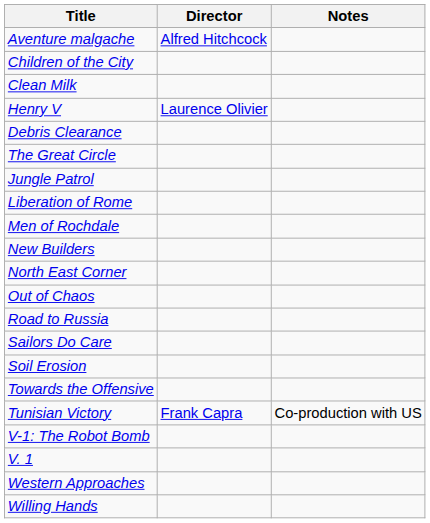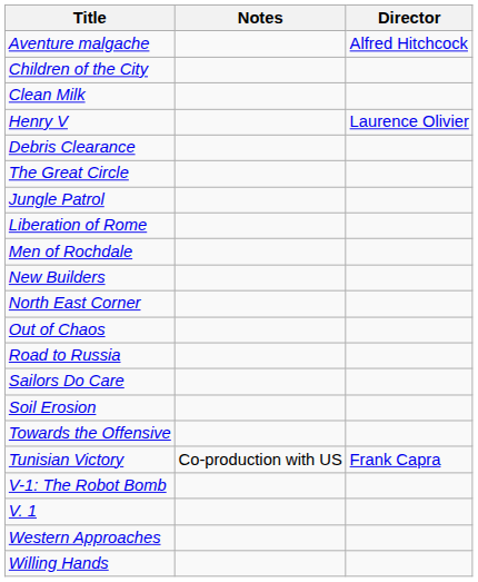columns swapped: Director <-> Notes
